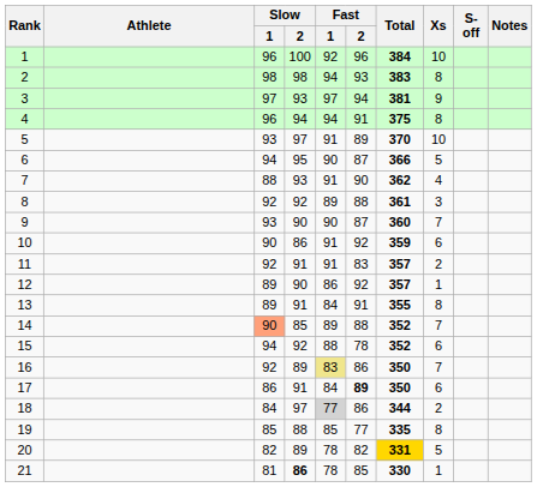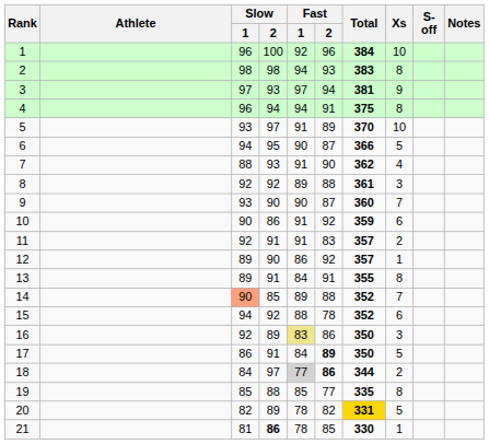16 | Xs: 7 -> 3
17 | Xs: 6 -> 5
18 | Fast / 2: normal -> bold
